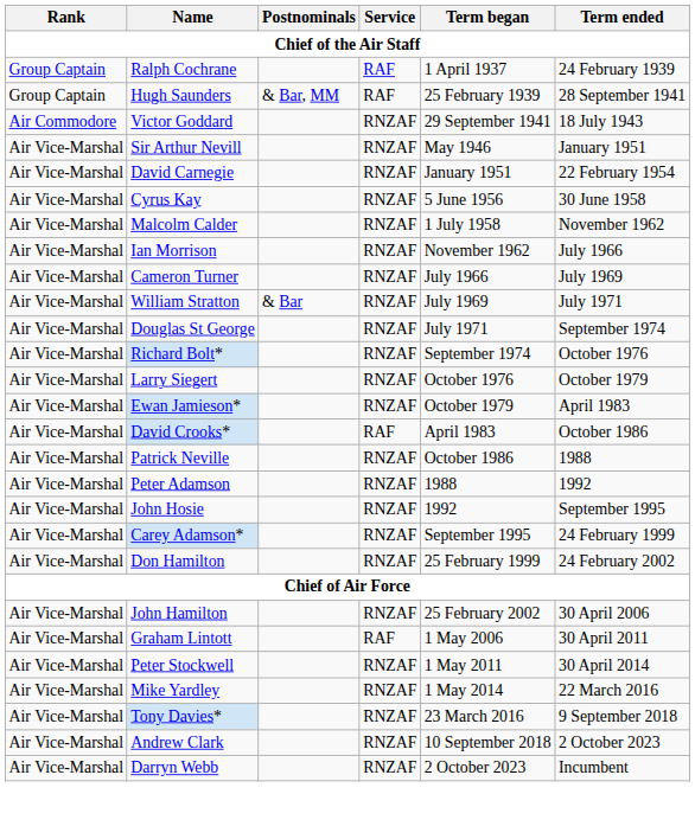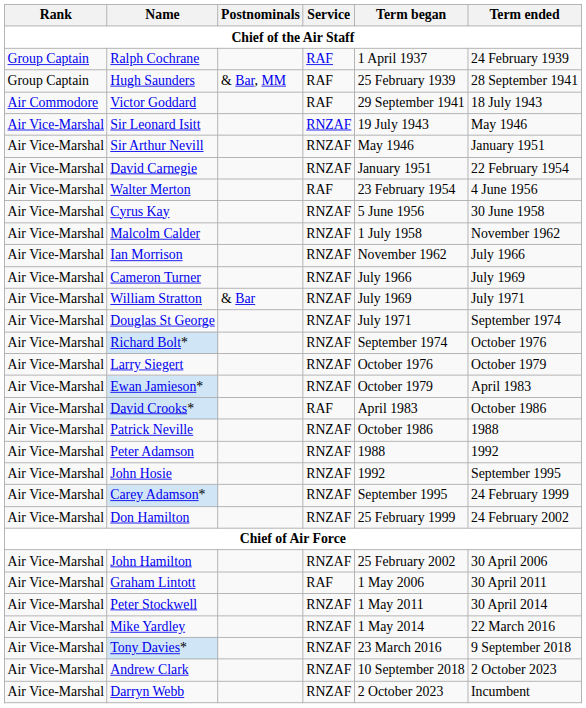Victor Goddard | Service: RNZAF -> RAF
+ row: Air Vice-Marshal | Sir Leonard Isitt | RNZAF | 19 July 1943 | May 1946
+ row: Air Vice-Marshal | Walter Merton | RAF | 23 February 1954 | 4 June 1956
